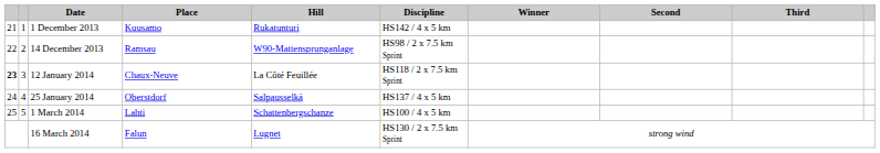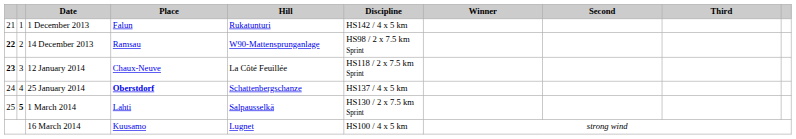1 December 2013 | Place: Kuusamo -> Falun
14 December 2013 | column 1: normal -> bold
25 January 2014 | Place: normal -> bold
25 January 2014 | Hill: Salpausselkä -> Schattenbergschanze
1 March 2014 | column 2: normal -> bold
1 March 2014 | Hill: Schattenbergschanze -> Salpausselkä
1 March 2014 | Discipline: HS100 / 4 x 5 km -> HS130 / 2 x 7.5 km Sprint
16 March 2014 | Place: Falun -> Kuusamo
16 March 2014 | Discipline: HS130 / 2 x 7.5 km Sprint -> HS100 / 4 x 5 km
